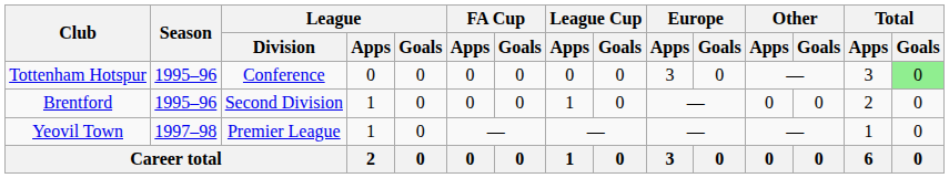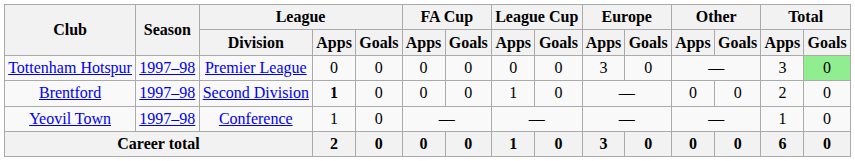Tottenham Hotspur | Season: 1995–96 -> 1997–98
Tottenham Hotspur | League / Division: Conference -> Premier League
Brentford | Season: 1995–96 -> 1997–98
Brentford | League / Apps: normal -> bold
Yeovil Town | League / Division: Premier League -> Conference
